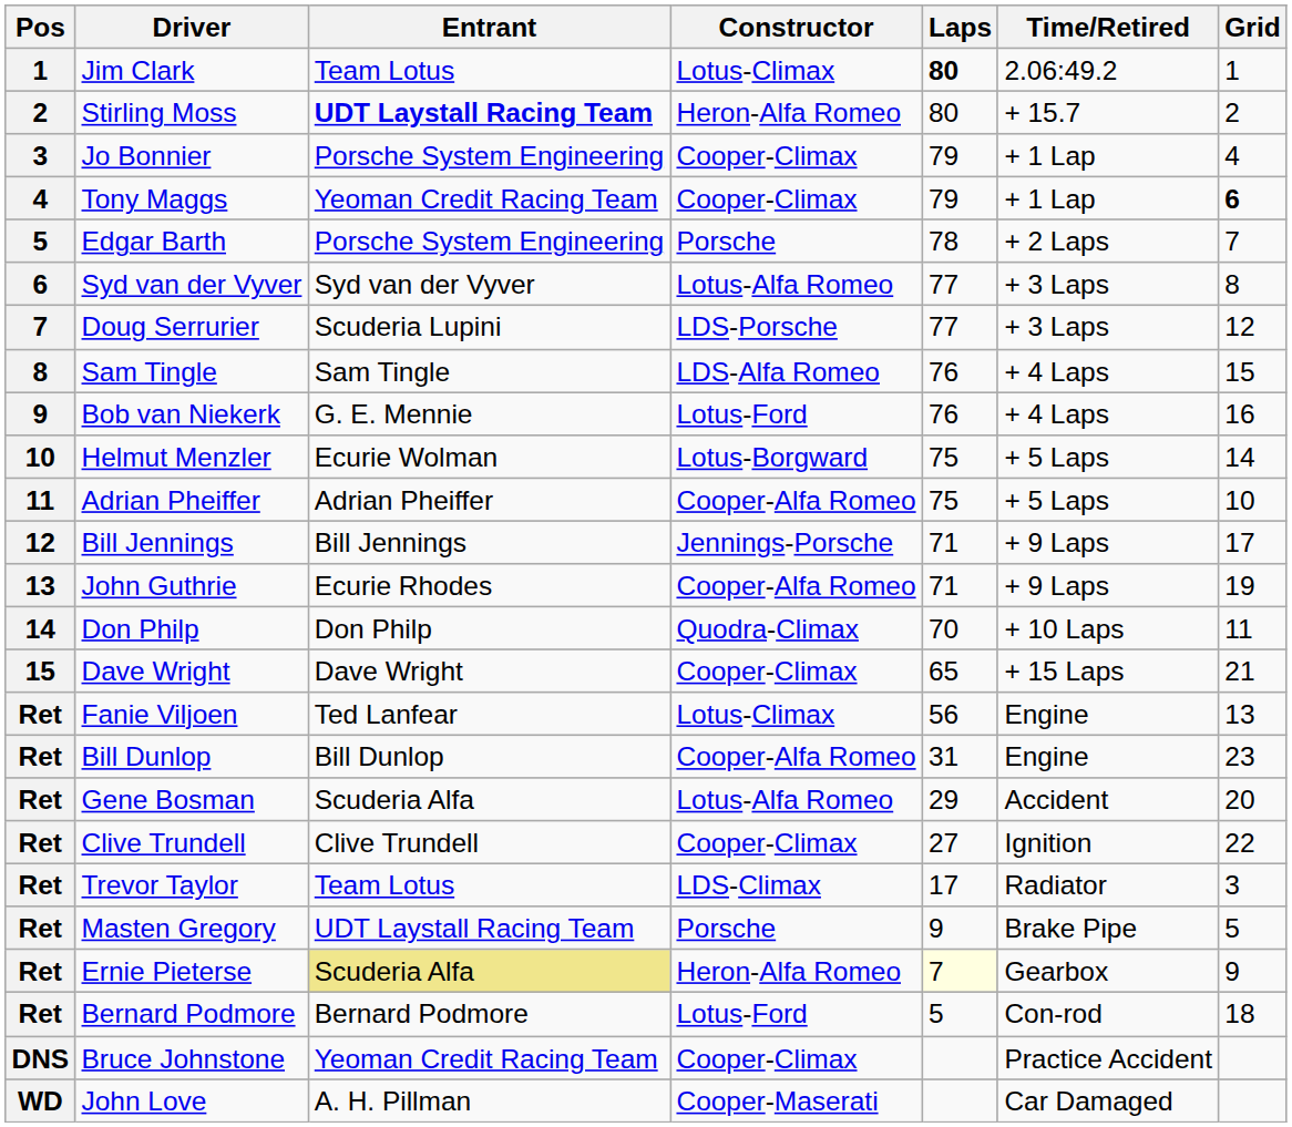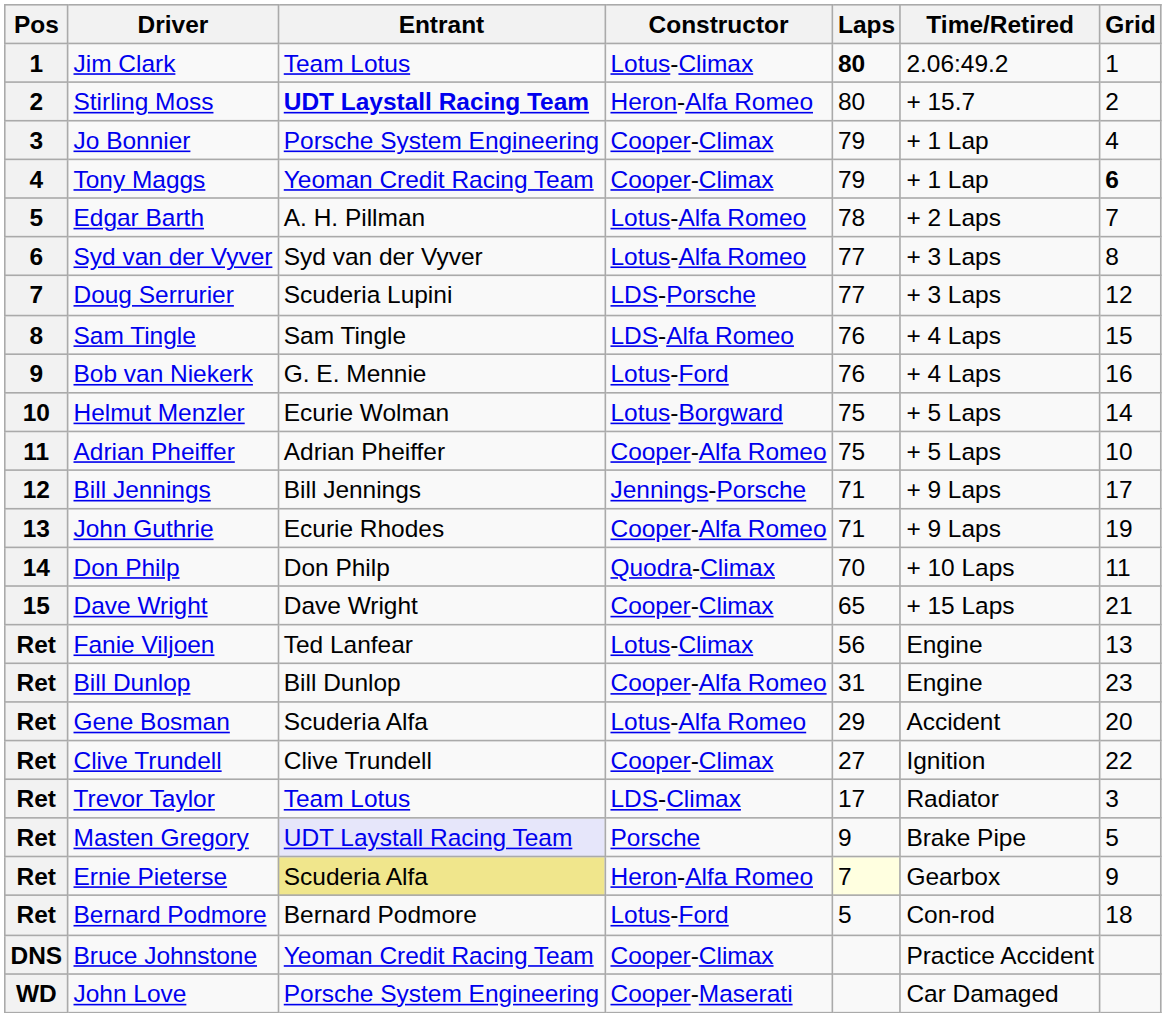Edgar Barth | Entrant: Porsche System Engineering -> A. H. Pillman
Edgar Barth | Constructor: Porsche -> Lotus-Alfa Romeo
Masten Gregory | Entrant: no background -> lavender background
John Love | Entrant: A. H. Pillman -> Porsche System Engineering
